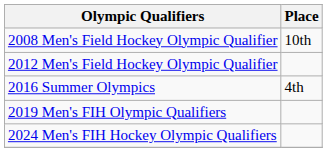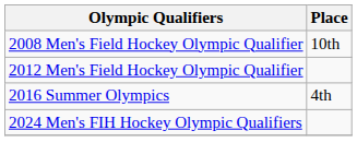- row: 2019 Men's FIH Olympic Qualifiers
